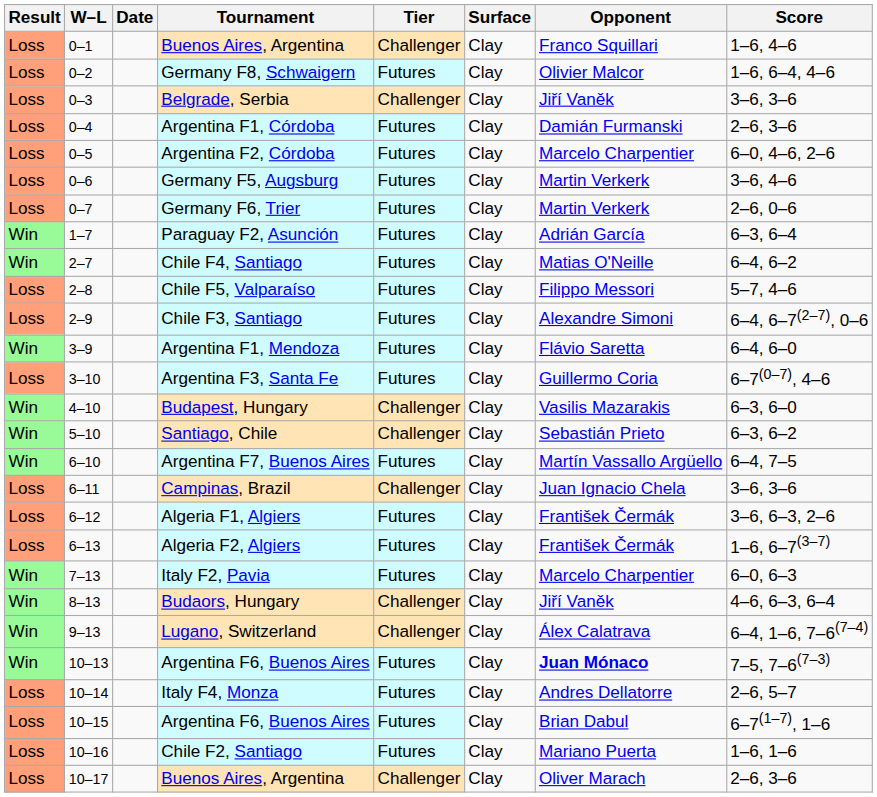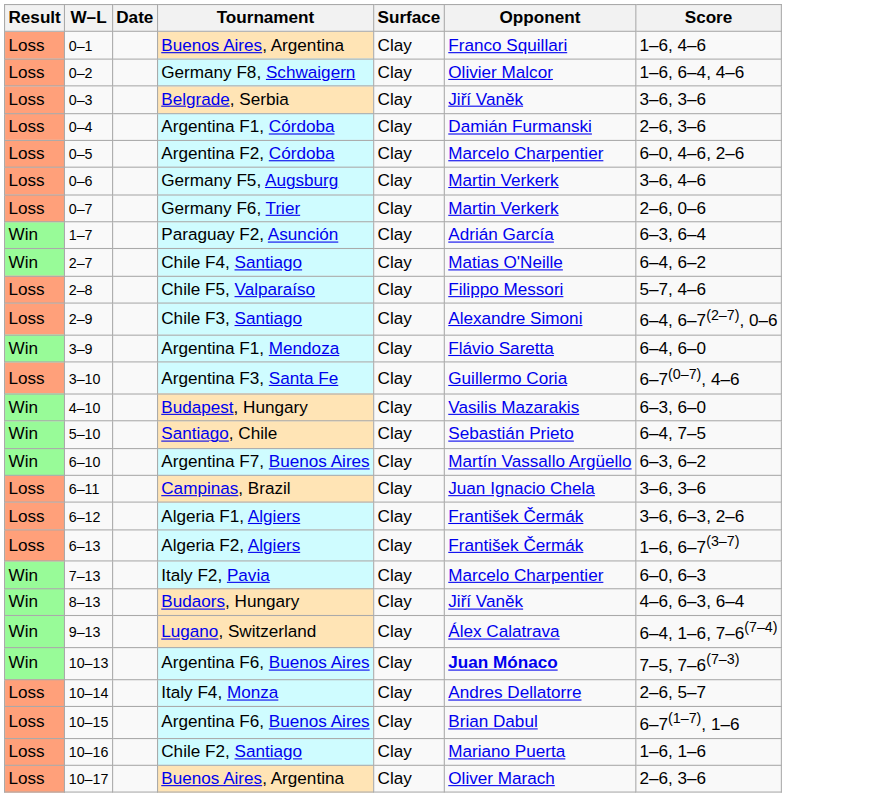- column: Tier | Challenger | Futures | Challenger | Futures | Futures | Futures | Futures | Futures | Futures | Futures | Futures | Futures | Futures | Challenger | Challenger | Futures | Challenger | Futures | Futures | Futures | Challenger | Challenger | Futures | Futures | Futures | Futures | Challenger
Santiago, Chile | Score: 6–3, 6–2 -> 6–4, 7–5
Argentina F7, Buenos Aires | Score: 6–4, 7–5 -> 6–3, 6–2
